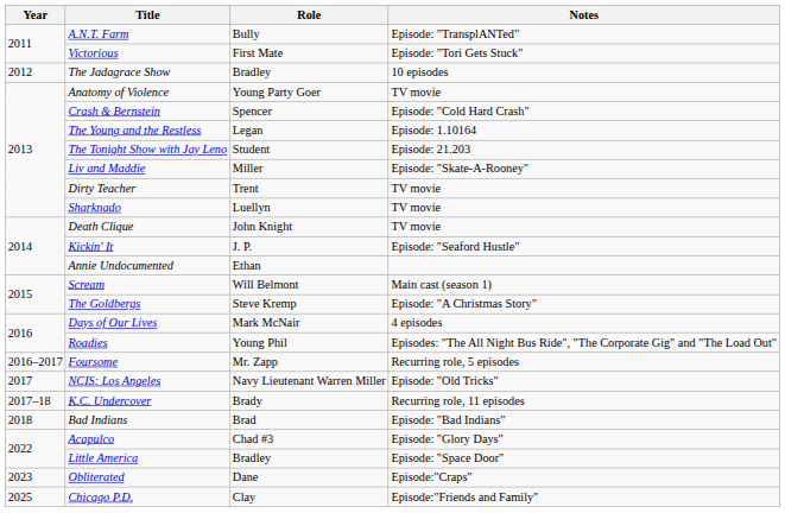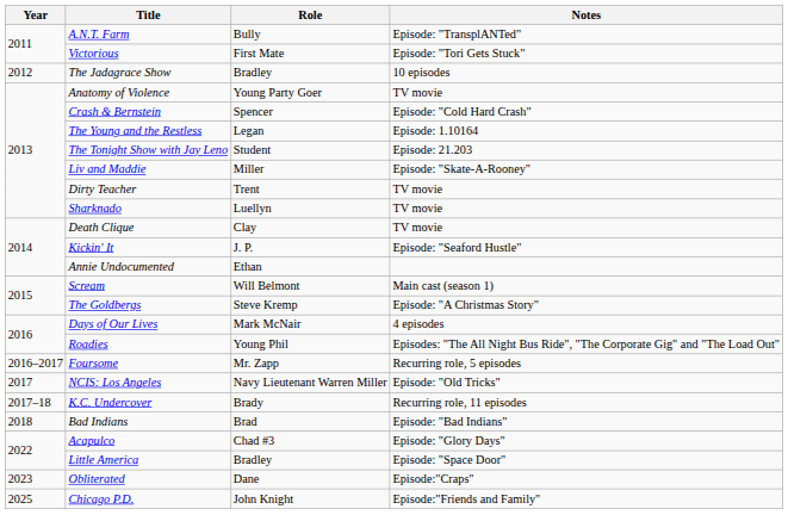Death Clique | Role: John Knight -> Clay
Chicago P.D. | Role: Clay -> John Knight
